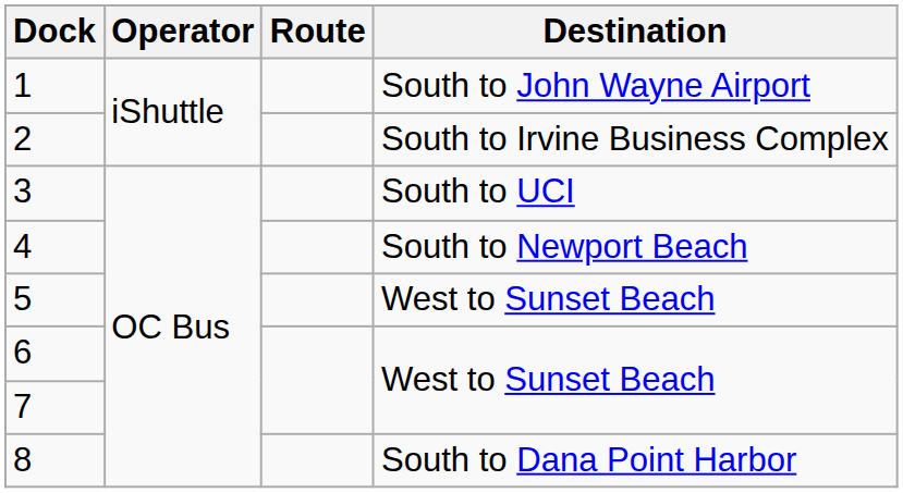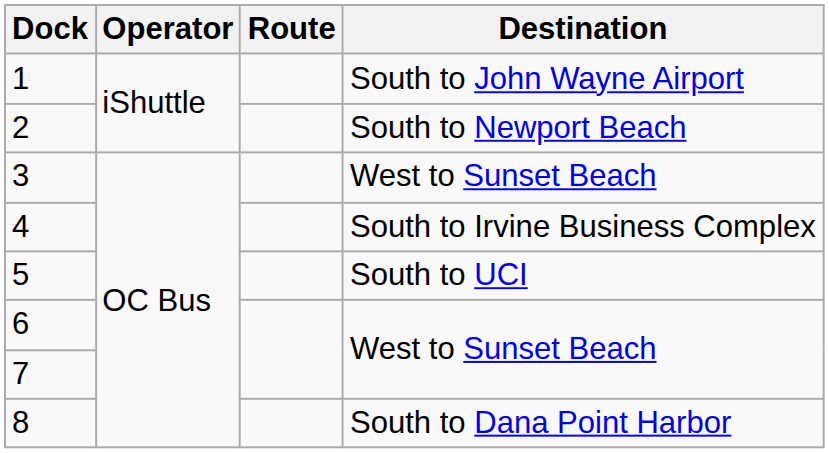2 | Destination: South to Irvine Business Complex -> South to Newport Beach
3 | Destination: South to UCI -> West to Sunset Beach
4 | Destination: South to Newport Beach -> South to Irvine Business Complex
5 | Destination: West to Sunset Beach -> South to UCI
